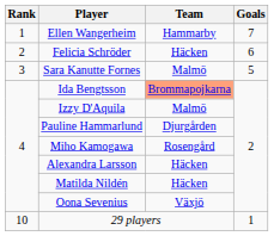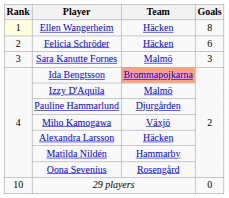Ellen Wangerheim | Rank: no background -> lightyellow background
Ellen Wangerheim | Team: Hammarby -> Häcken
Ellen Wangerheim | Goals: 7 -> 8
Sara Kanutte Fornes | Goals: 5 -> 3
Miho Kamogawa | Team: Rosengård -> Växjö
Matilda Nildén | Team: Häcken -> Hammarby
Oona Sevenius | Team: Växjö -> Rosengård
29 players | Goals: 1 -> 0
